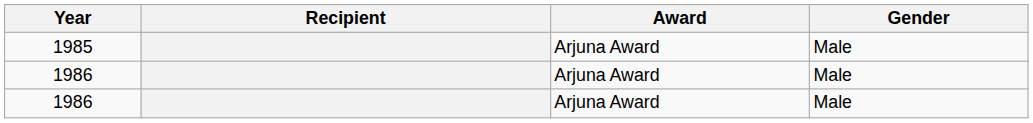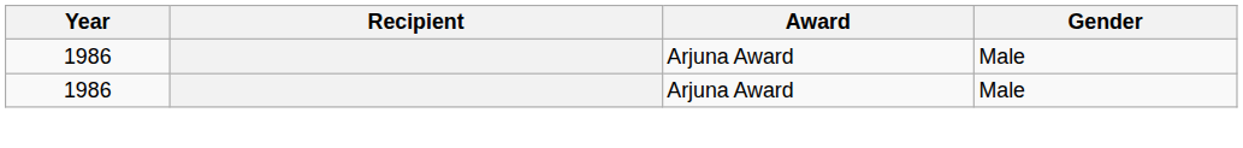- row: 1985 | Arjuna Award | Male
